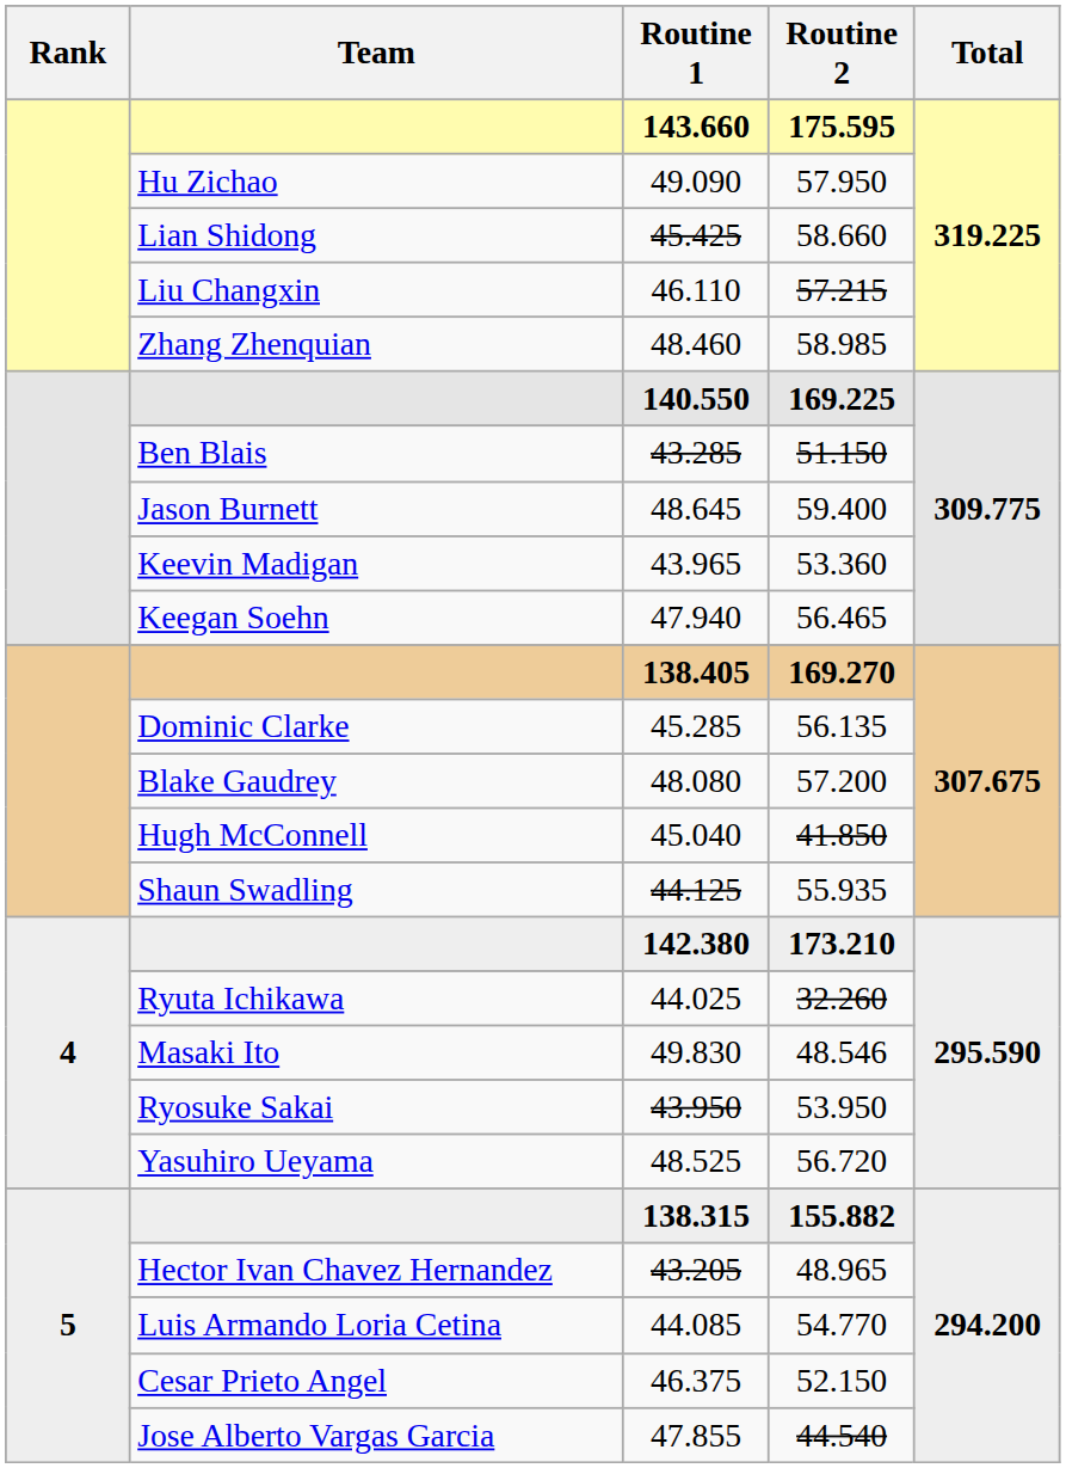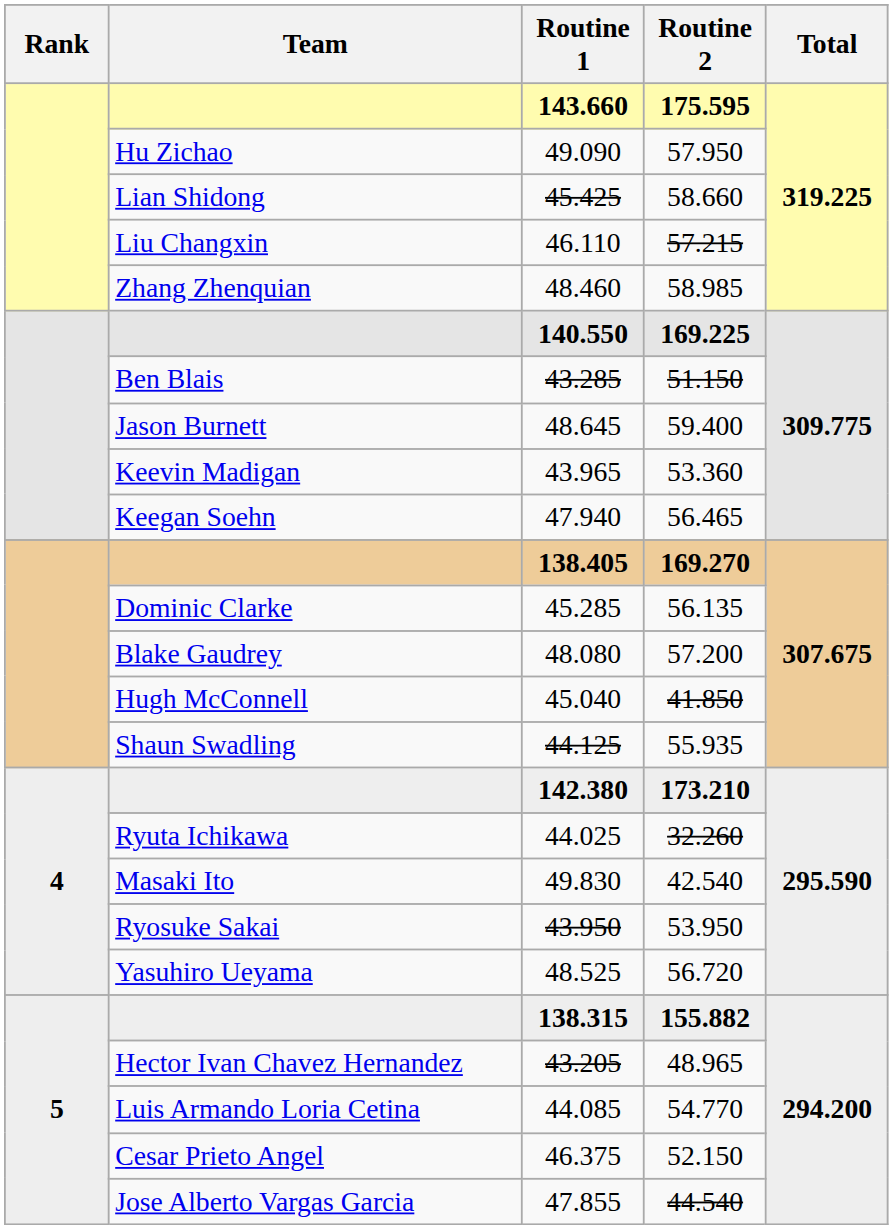49.830 | Routine 2: 48.546 -> 42.540
